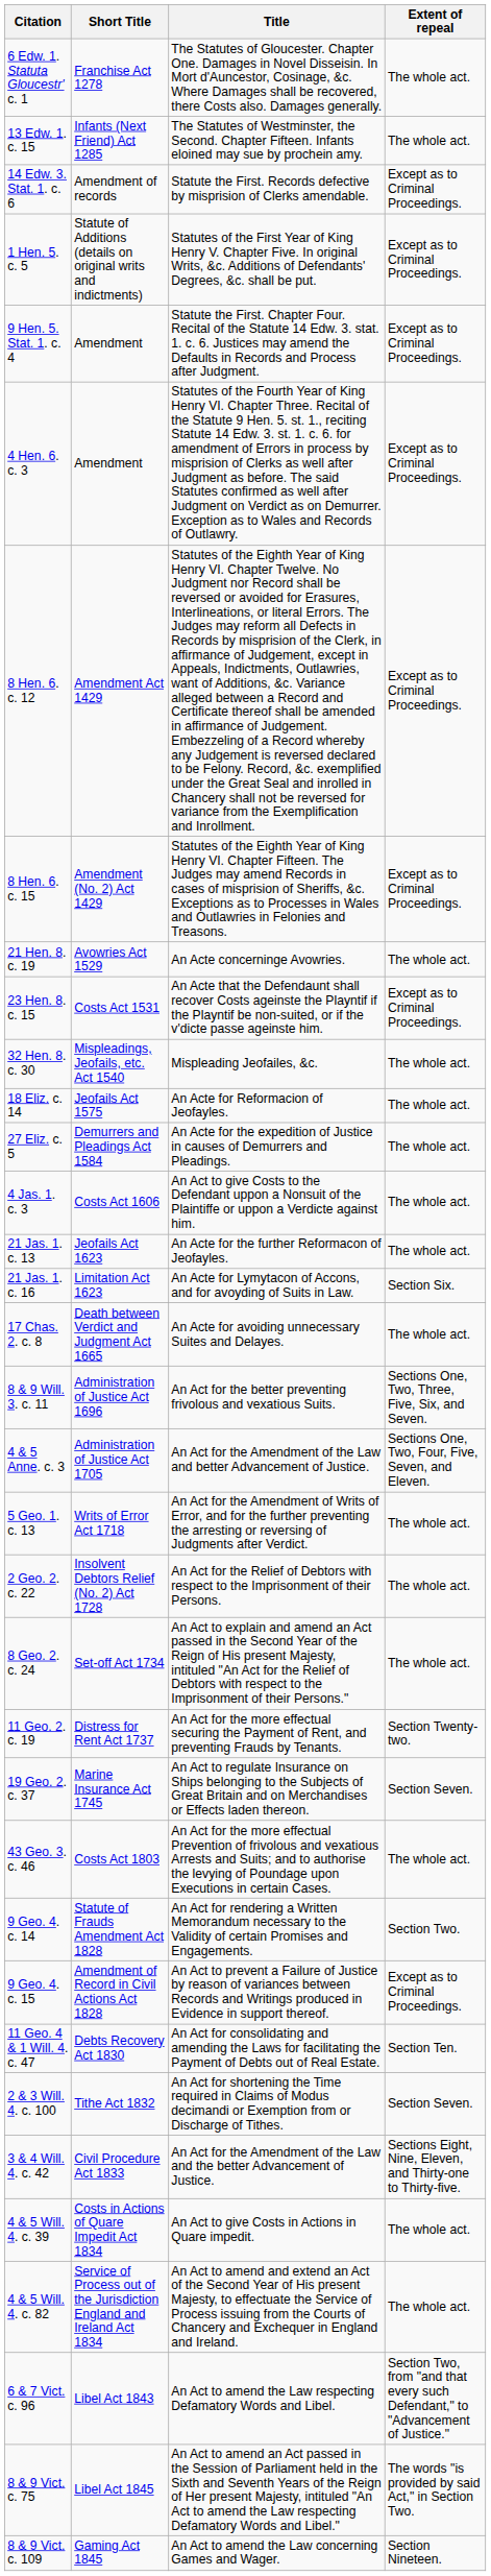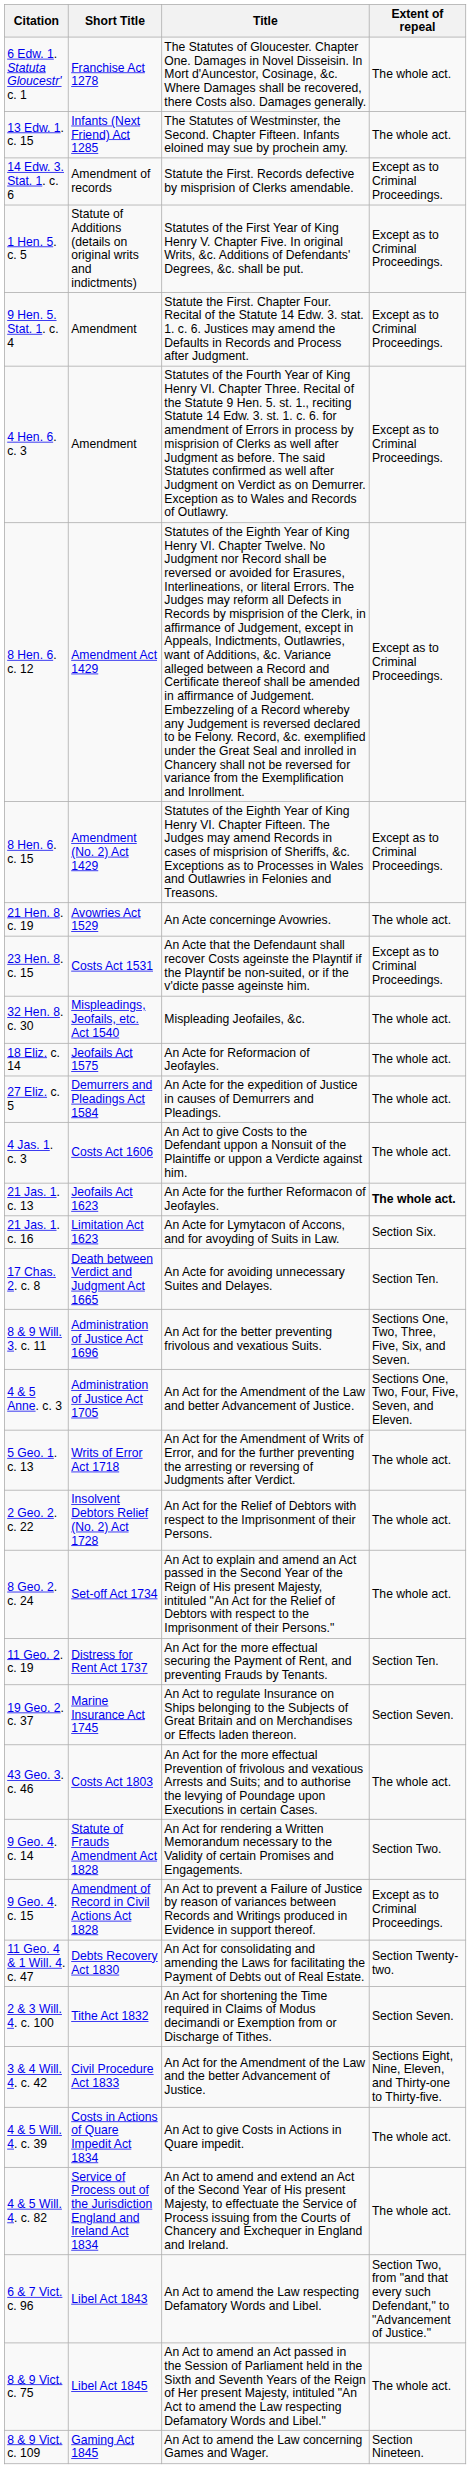21 Jas. 1. c. 13 | Extent of repeal: normal -> bold
17 Chas. 2. c. 8 | Extent of repeal: The whole act. -> Section Ten.
11 Geo. 2. c. 19 | Extent of repeal: Section Twenty-two. -> Section Ten.
11 Geo. 4 & 1 Will. 4. c. 47 | Extent of repeal: Section Ten. -> Section Twenty-two.
8 & 9 Vict. c. 75 | Extent of repeal: The words "is provided by said Act," in Section Two. -> The whole act.
